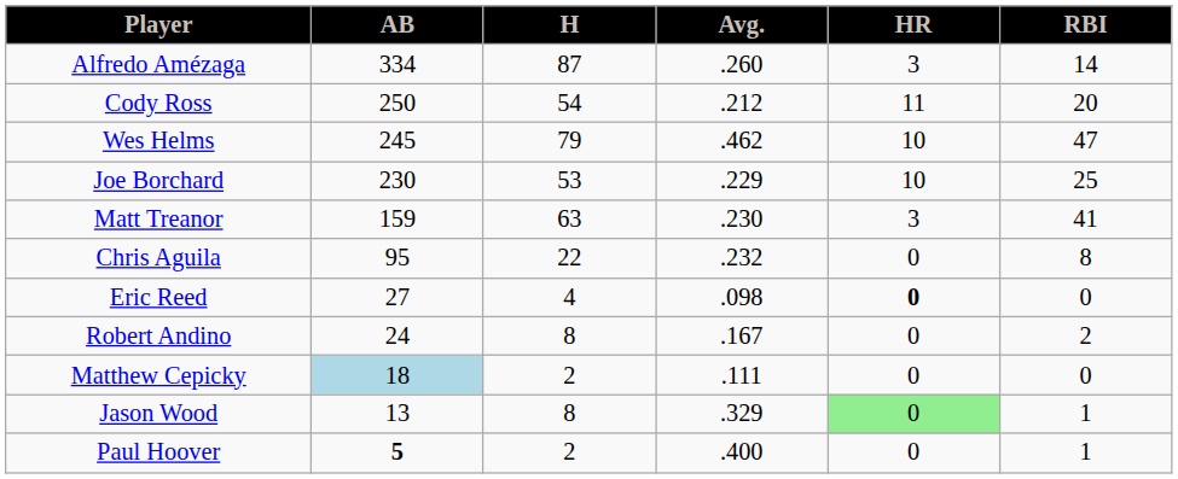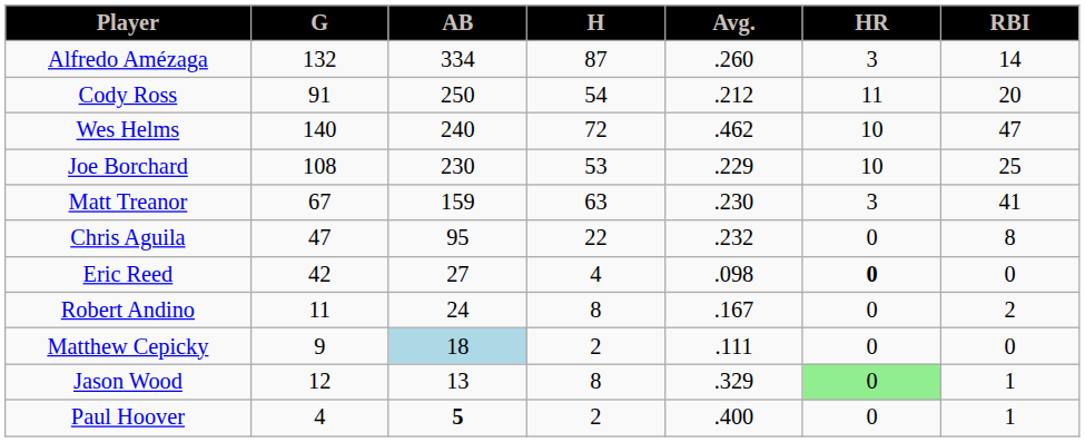+ column: G | 132 | 91 | 140 | 108 | 67 | 47 | 42 | 11 | 9 | 12 | 4
Wes Helms | AB: 245 -> 240
Wes Helms | H: 79 -> 72
